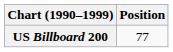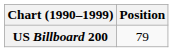US Billboard 200 | Position: 77 -> 79
